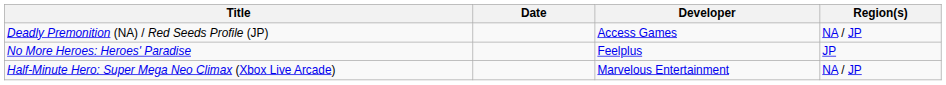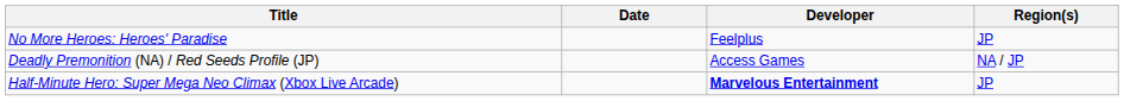rows swapped: Deadly Premonition (NA) / Red Seeds Profile (JP) <-> No More Heroes: Heroes' Paradise
Half-Minute Hero: Super Mega Neo Climax (Xbox Live Arcade) | Developer: normal -> bold
Half-Minute Hero: Super Mega Neo Climax (Xbox Live Arcade) | Region(s): NA / JP -> JP
